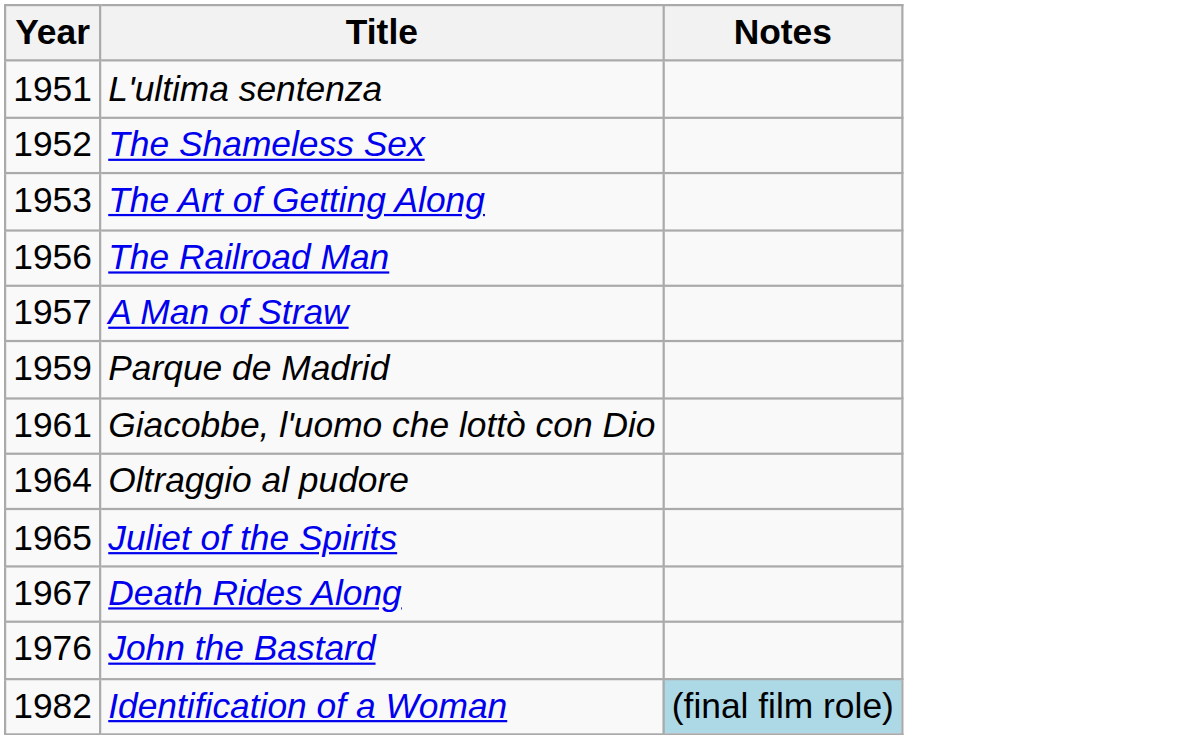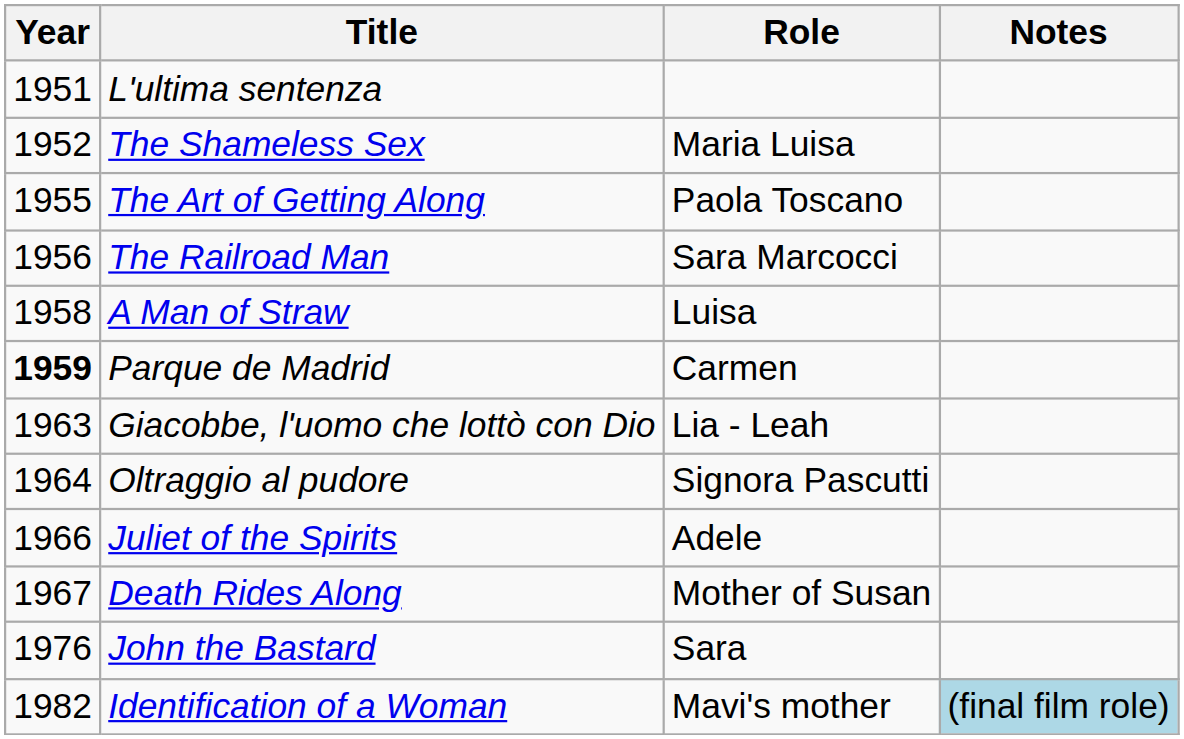+ column: Role | Maria Luisa | Paola Toscano | Sara Marcocci | Luisa | Carmen | Lia - Leah | Signora Pascutti | Adele | Mother of Susan | Sara | Mavi's mother
The Art of Getting Along | Year: 1953 -> 1955
A Man of Straw | Year: 1957 -> 1958
Parque de Madrid | Year: normal -> bold
Giacobbe, l'uomo che lottò con Dio | Year: 1961 -> 1963
Juliet of the Spirits | Year: 1965 -> 1966
